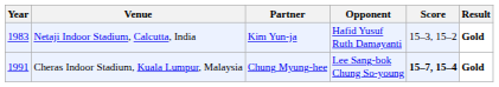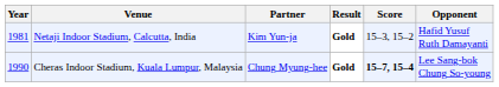columns swapped: Opponent <-> Result
Netaji Indoor Stadium, Calcutta, India | Year: 1983 -> 1981
Cheras Indoor Stadium, Kuala Lumpur, Malaysia | Year: 1991 -> 1990
